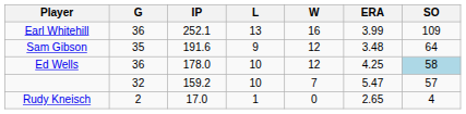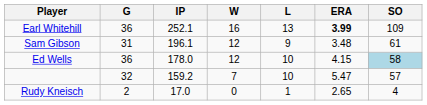columns swapped: W <-> L
Earl Whitehill | ERA: normal -> bold
Sam Gibson | G: 35 -> 31
Sam Gibson | IP: 191.6 -> 196.1
Sam Gibson | SO: 64 -> 61
Ed Wells | ERA: 4.25 -> 4.15
